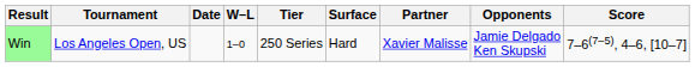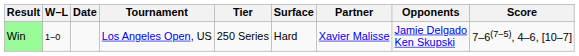columns swapped: W–L <-> Tournament
